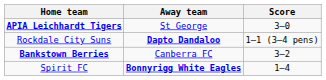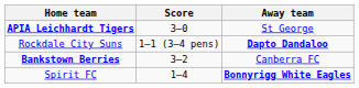columns swapped: Score <-> Away team
